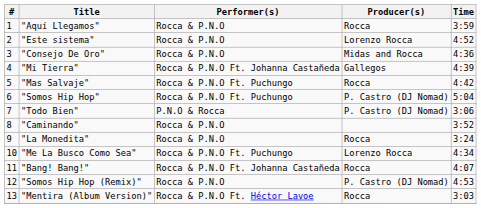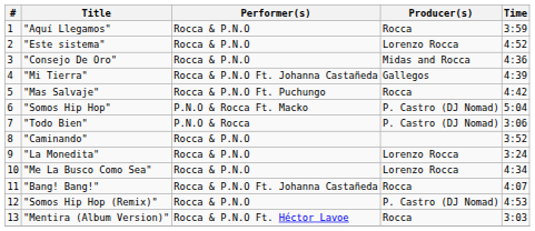"Somos Hip Hop" | Performer(s): Rocca & P.N.O Ft. Puchungo -> P.N.O & Rocca Ft. Macko
"La Monedita" | Producer(s): Rocca -> Lorenzo Rocca
"Me La Busco Como Sea" | Performer(s): Rocca & P.N.O Ft. Puchungo -> Rocca & P.N.O
